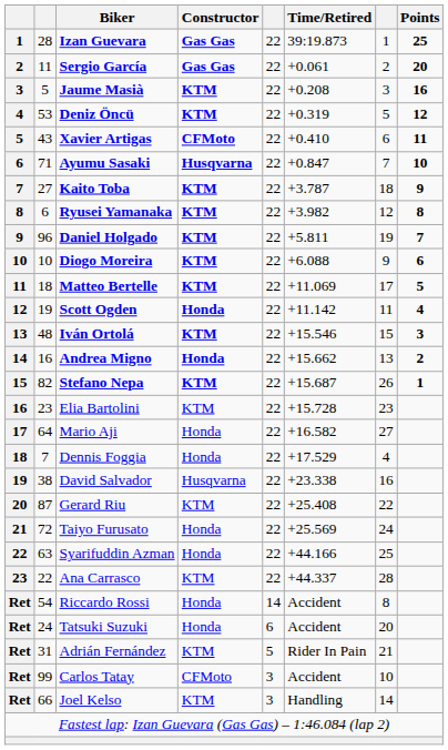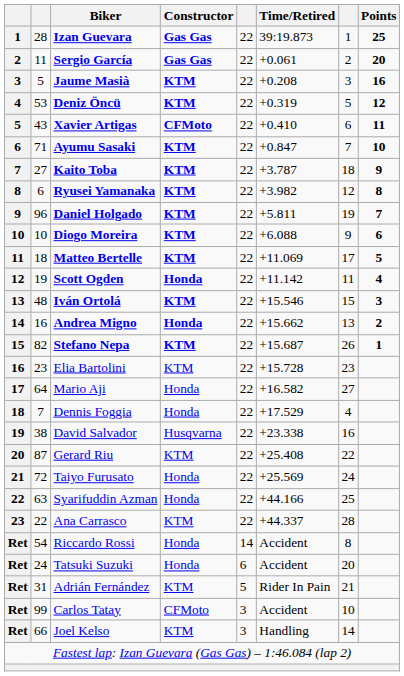Ayumu Sasaki | Constructor: Husqvarna -> KTM
